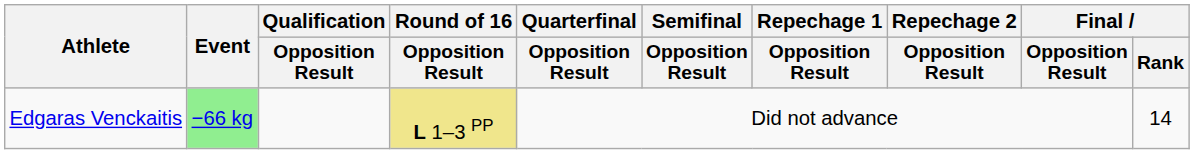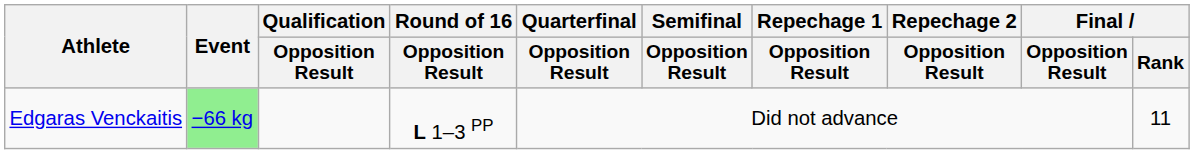Edgaras Venckaitis | Round of 16 / Opposition Result: khaki background -> no background
Edgaras Venckaitis | Final / Rank: 14 -> 11
